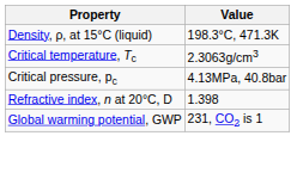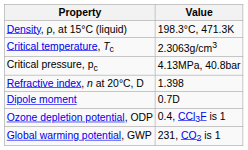+ row: Dipole moment | 0.7D
+ row: Ozone depletion potential, ODP | 0.4, CCl3F is 1
